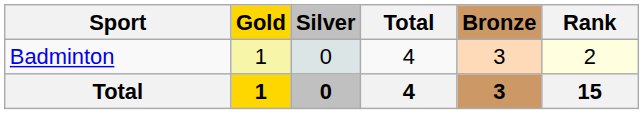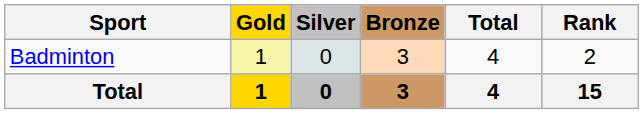columns swapped: Bronze <-> Total
Badminton | Rank: lightyellow background -> no background
